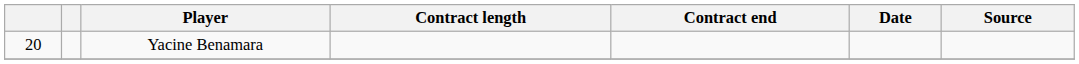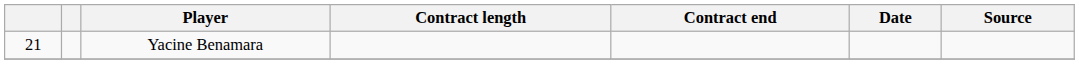Yacine Benamara | column 1: 20 -> 21
